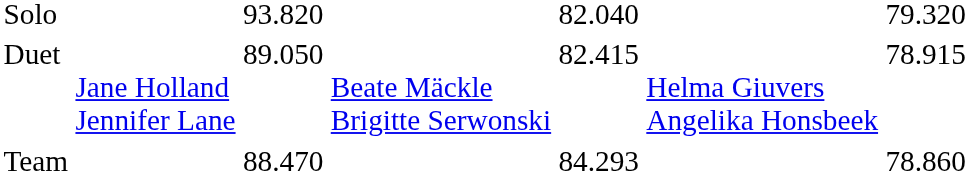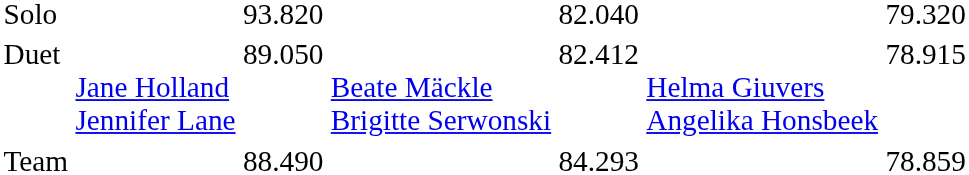Duet | column 5: 82.415 -> 82.412
Team | column 3: 88.470 -> 88.490
Team | column 7: 78.860 -> 78.859
